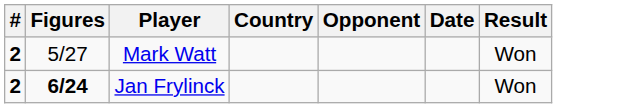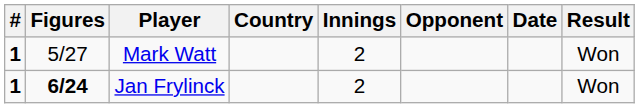+ column: Innings | 2 | 2
Mark Watt | #: 2 -> 1
Jan Frylinck | #: 2 -> 1
